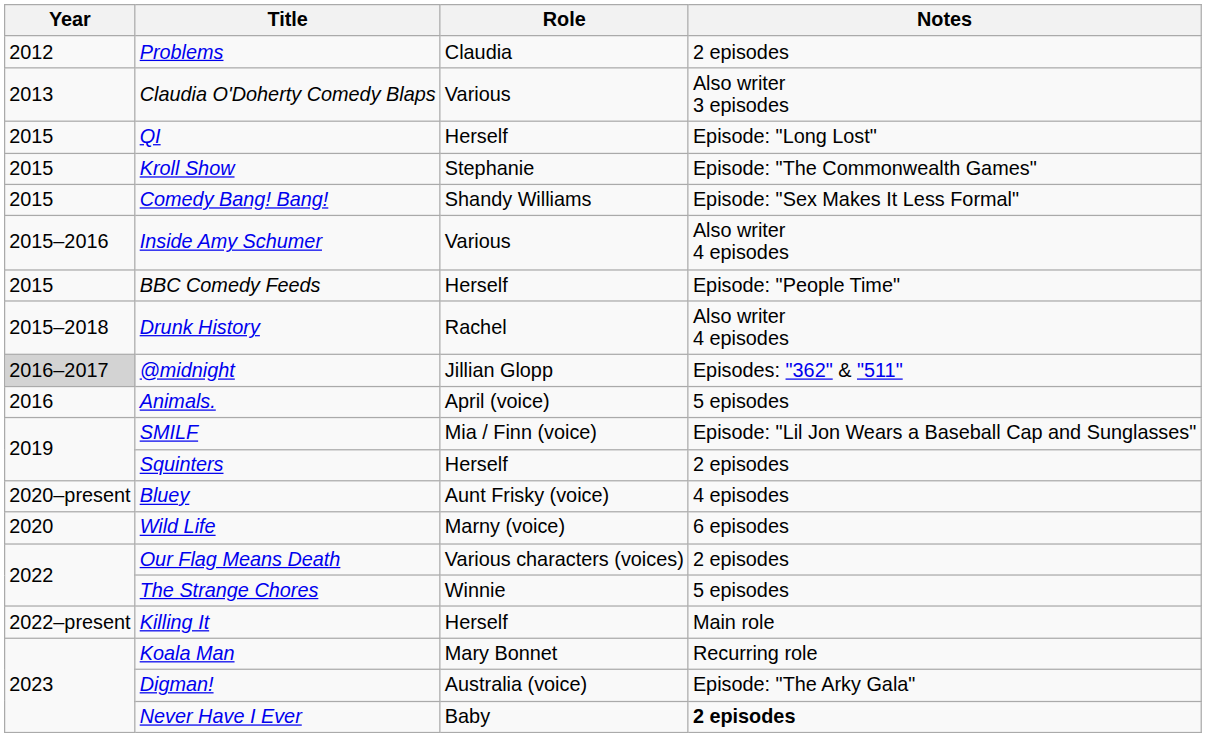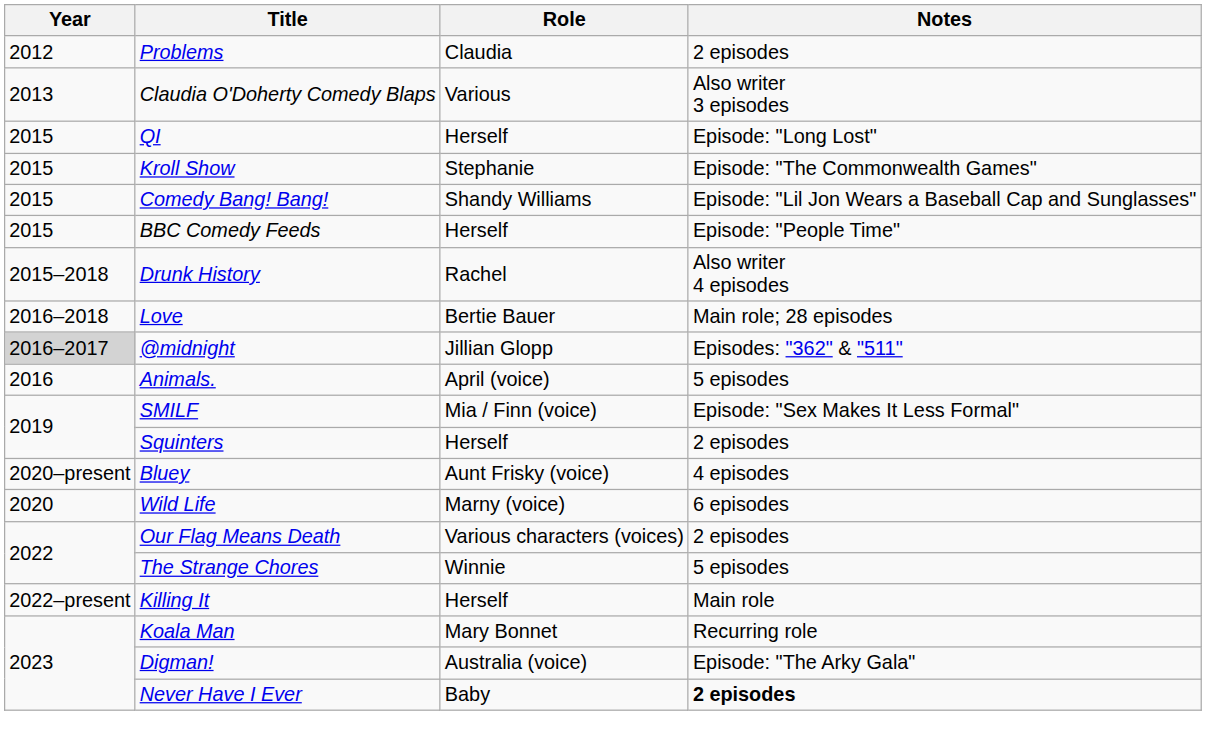Comedy Bang! Bang! | Notes: Episode: "Sex Makes It Less Formal" -> Episode: "Lil Jon Wears a Baseball Cap and Sunglasses"
- row: 2015–2016 | Inside Amy Schumer | Various | Also writer 4 episodes
+ row: 2016–2018 | Love | Bertie Bauer | Main role; 28 episodes
SMILF | Notes: Episode: "Lil Jon Wears a Baseball Cap and Sunglasses" -> Episode: "Sex Makes It Less Formal"
